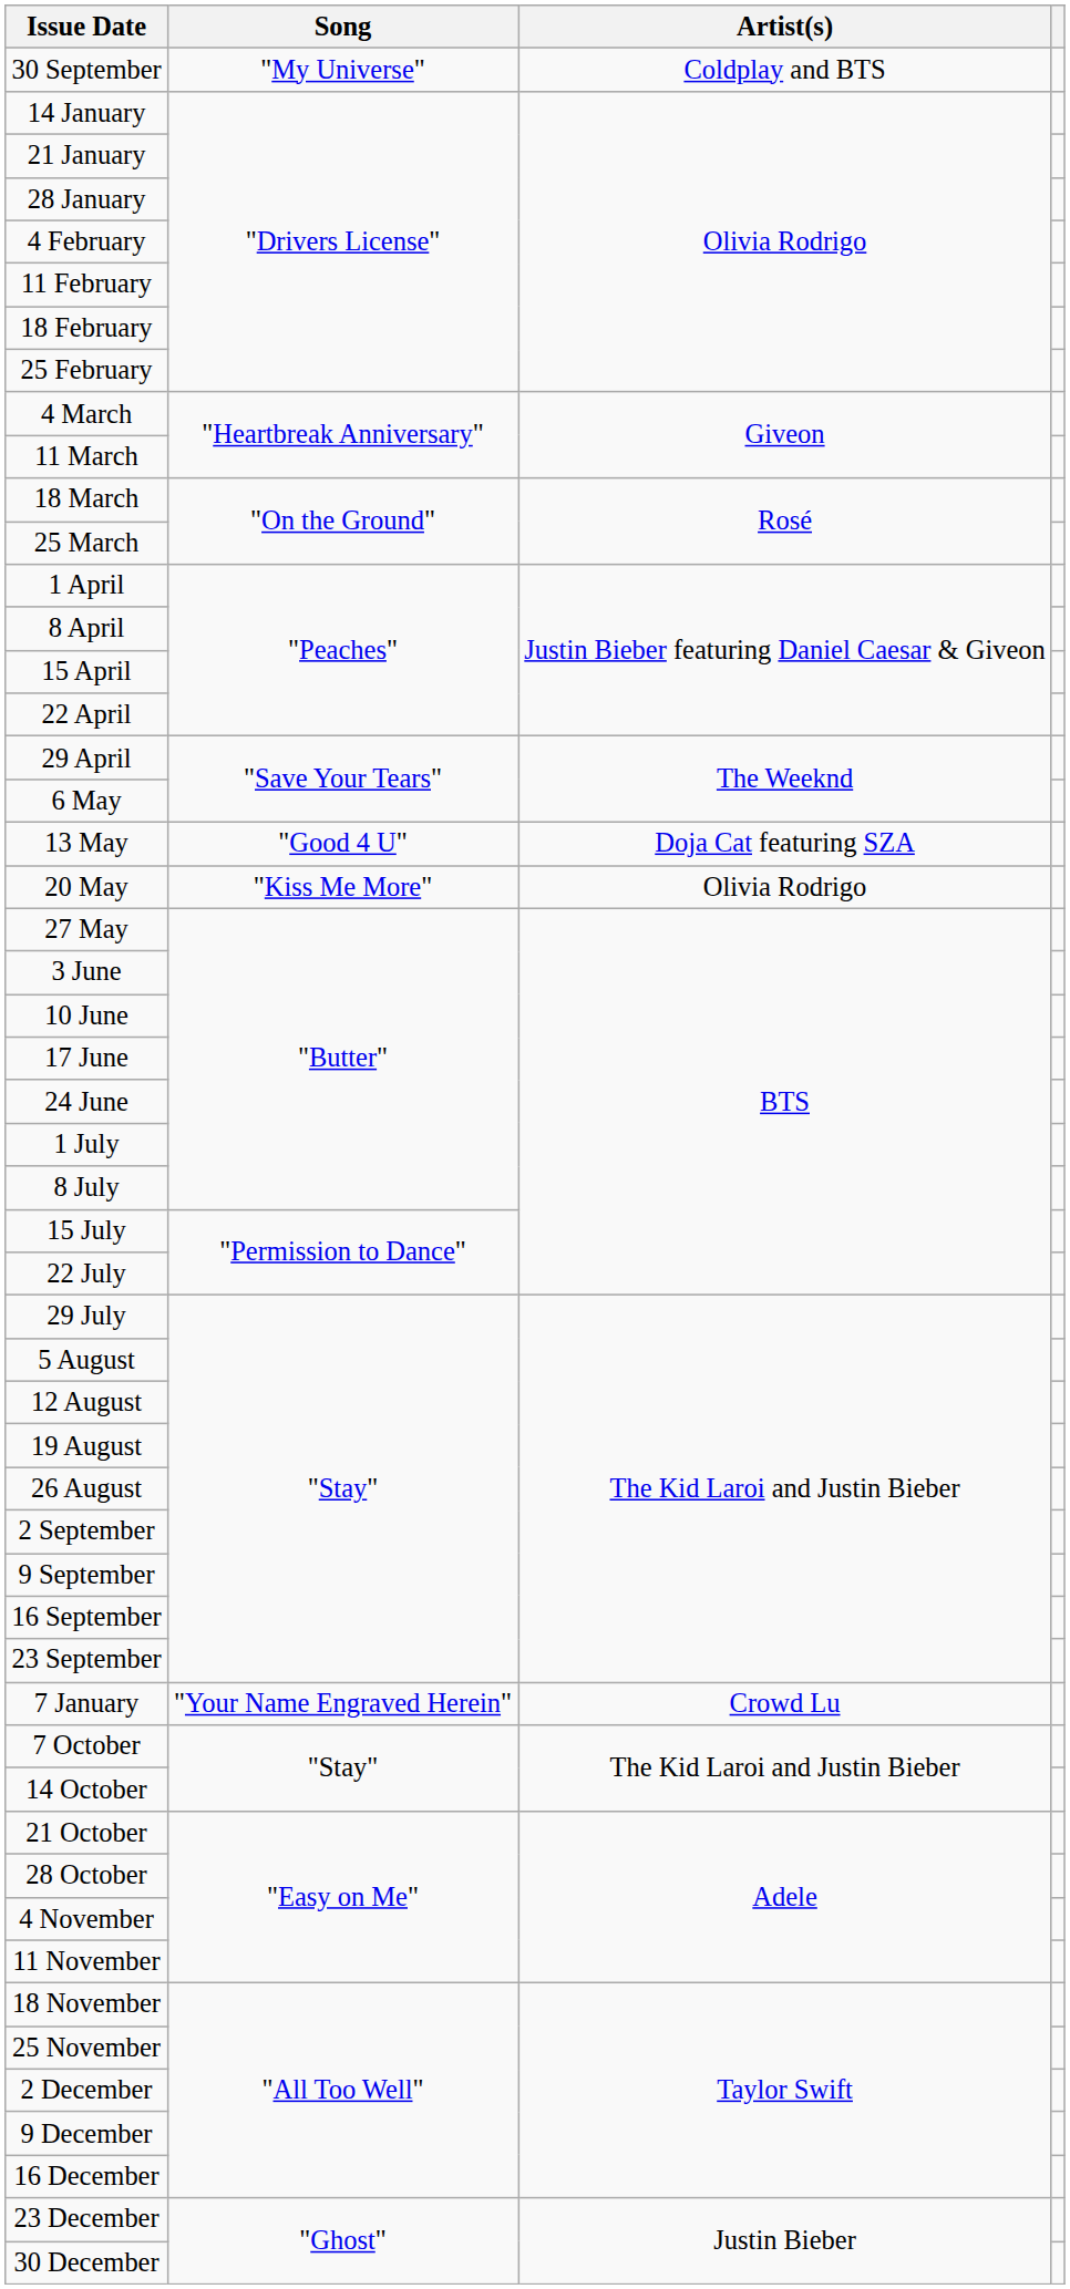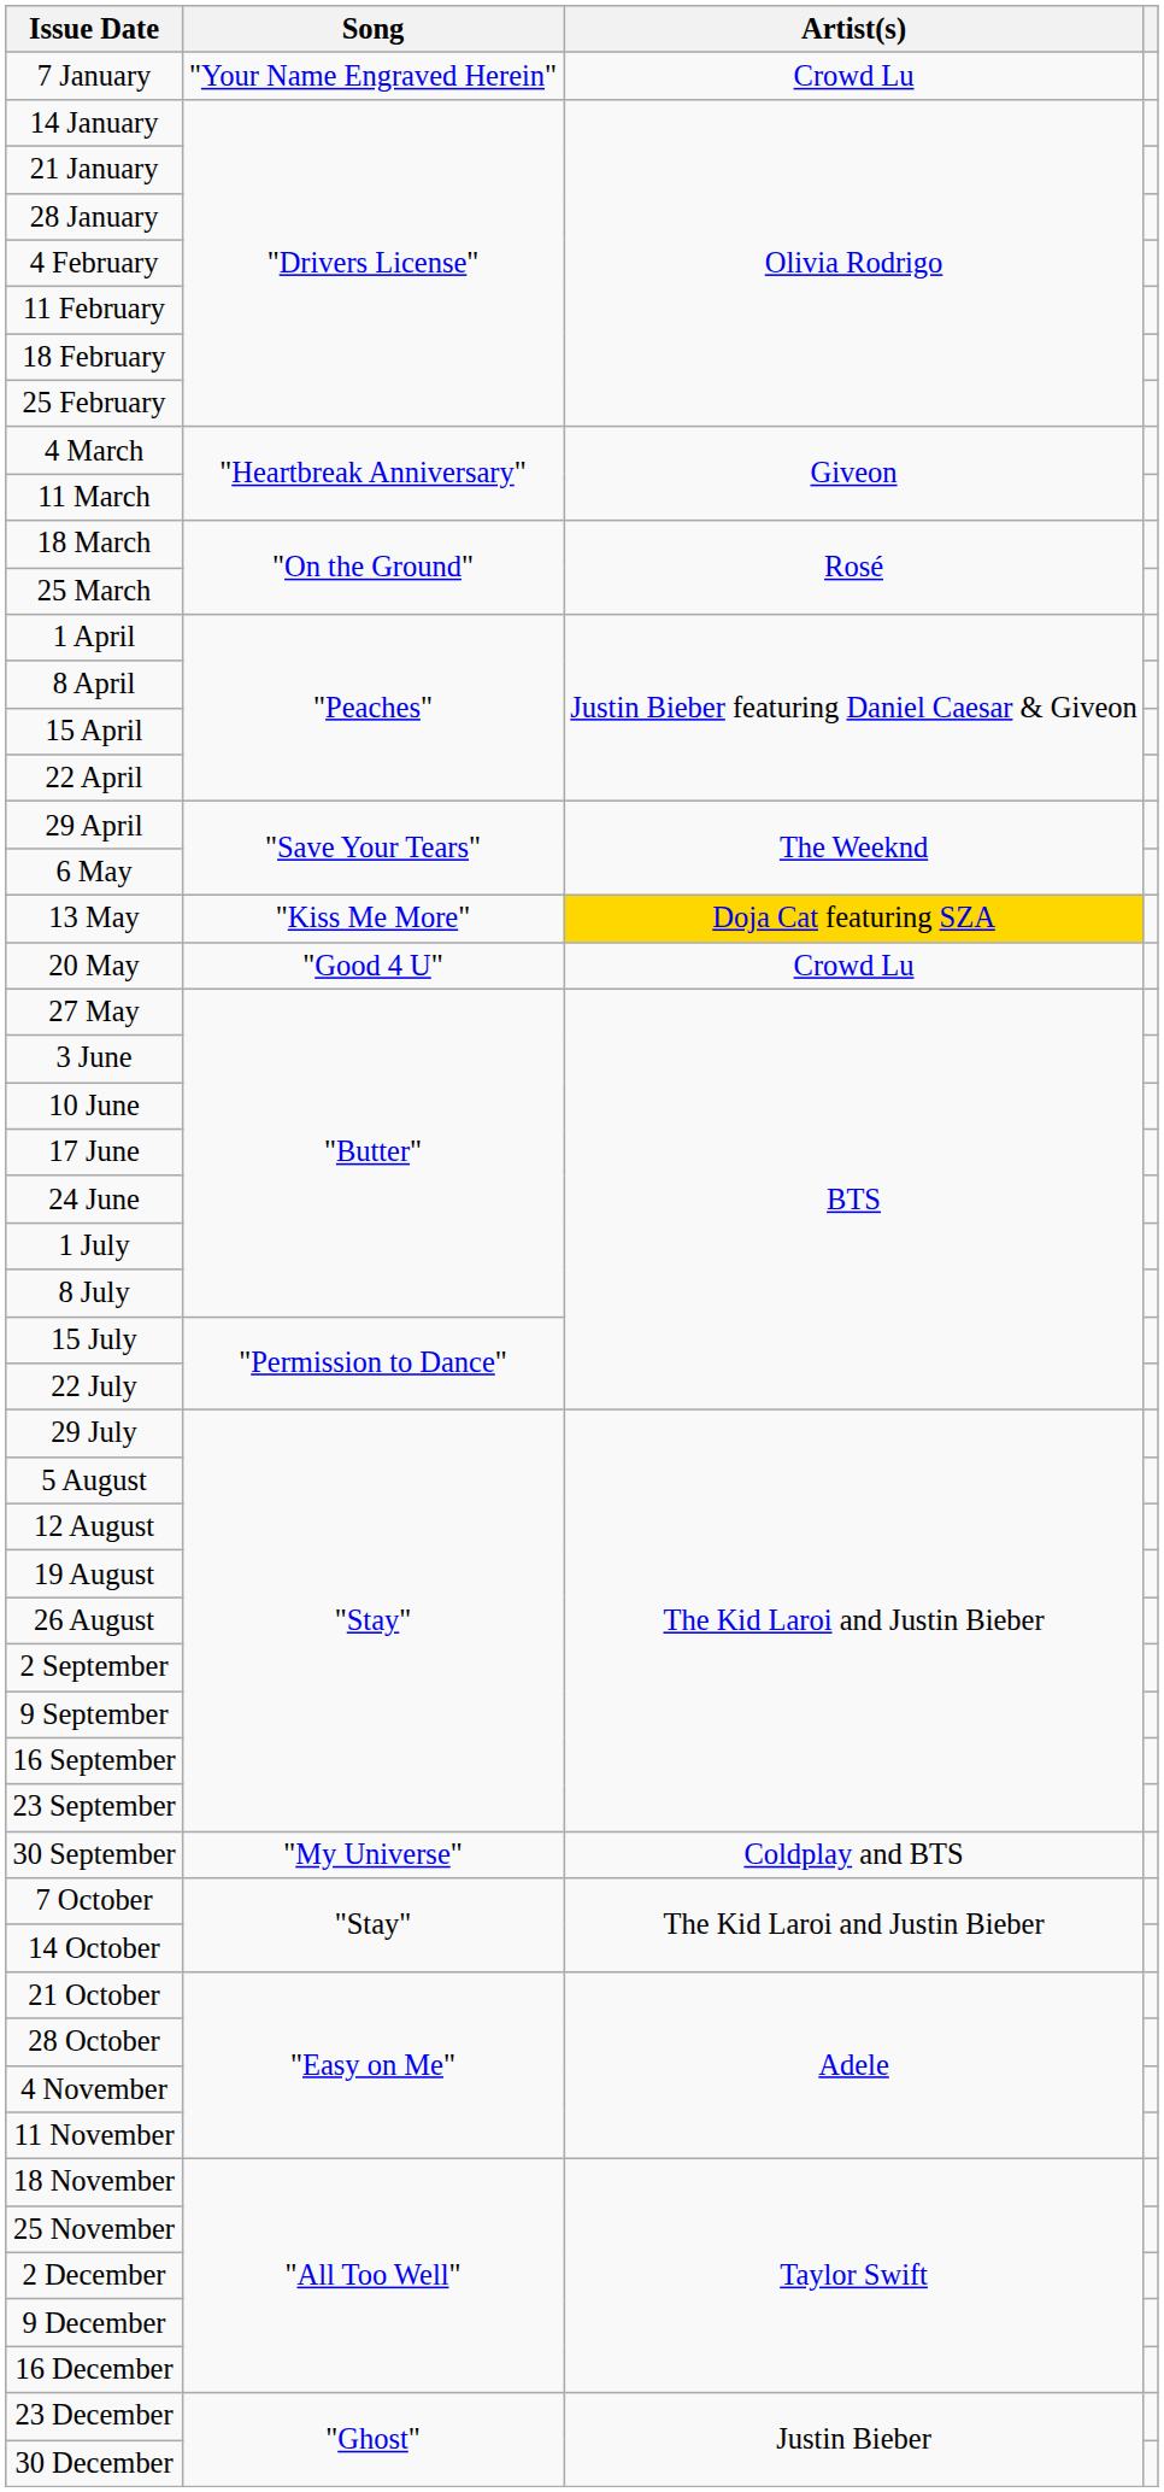rows swapped: 7 January <-> 30 September
13 May | Song: "Good 4 U" -> "Kiss Me More"
13 May | Artist(s): no background -> gold background
20 May | Song: "Kiss Me More" -> "Good 4 U"
20 May | Artist(s): Olivia Rodrigo -> Crowd Lu
